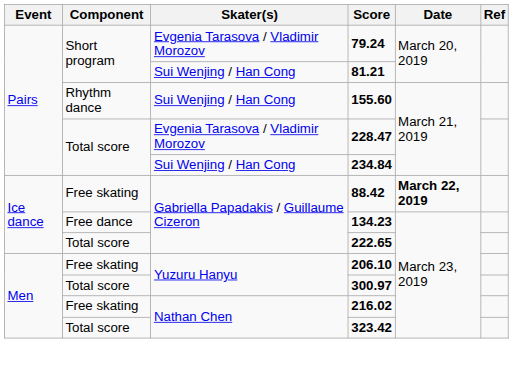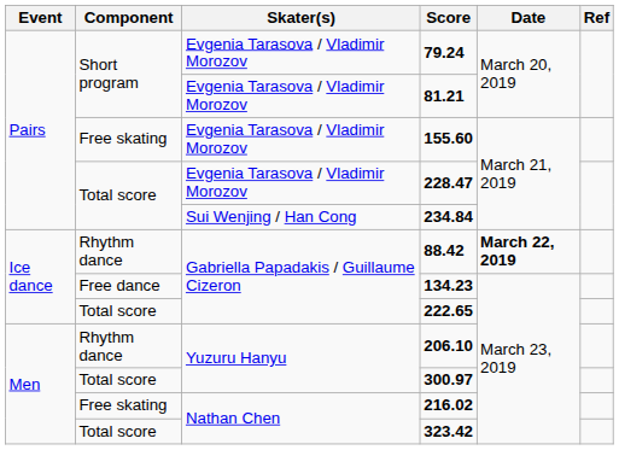81.21 | Skater(s): Sui Wenjing / Han Cong -> Evgenia Tarasova / Vladimir Morozov
155.60 | Component: Rhythm dance -> Free skating
155.60 | Skater(s): Sui Wenjing / Han Cong -> Evgenia Tarasova / Vladimir Morozov
88.42 | Component: Free skating -> Rhythm dance
206.10 | Component: Free skating -> Rhythm dance
